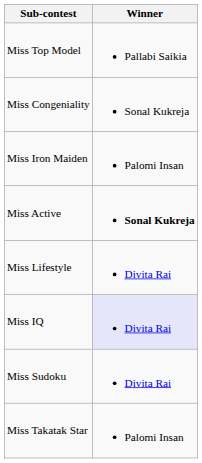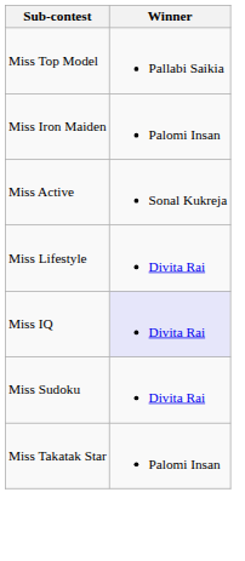- row: Miss Congeniality | Sonal Kukreja
Miss Active | Winner: bold -> normal
